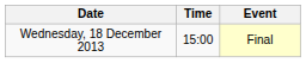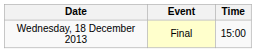columns swapped: Time <-> Event
